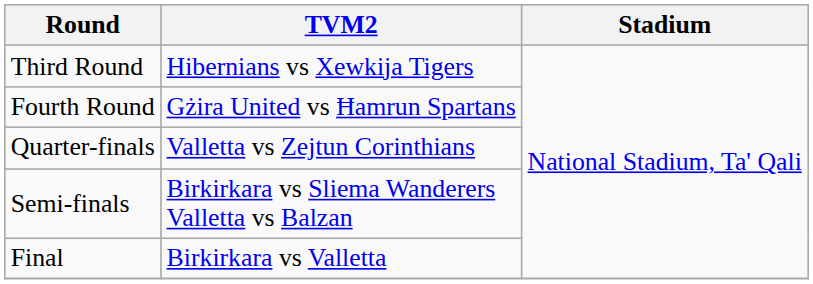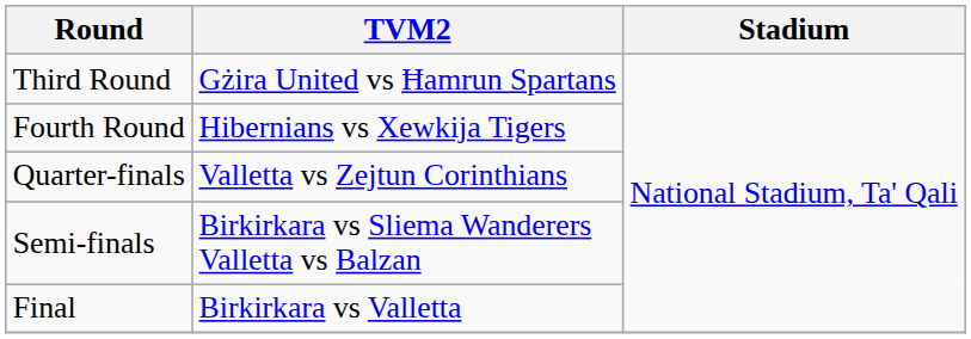Third Round | TVM2: Hibernians vs Xewkija Tigers -> Gżira United vs Ħamrun Spartans
Fourth Round | TVM2: Gżira United vs Ħamrun Spartans -> Hibernians vs Xewkija Tigers
